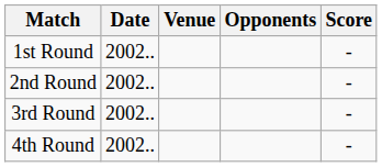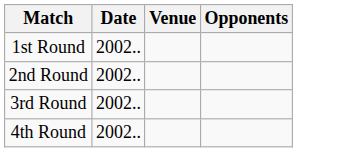- column: Score | - | - | - | -
